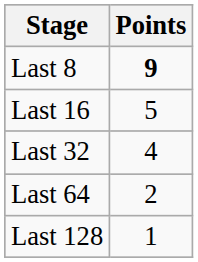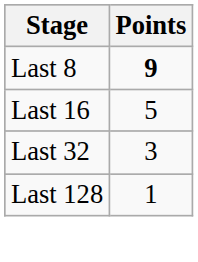Last 32 | Points: 4 -> 3
- row: Last 64 | 2
